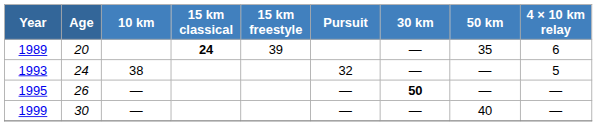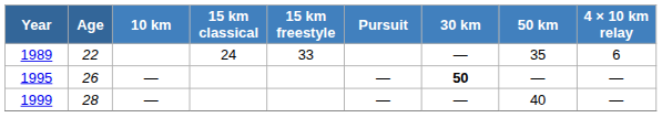1989 | Age: 20 -> 22
1989 | 15 km classical: bold -> normal
1989 | 15 km freestyle: 39 -> 33
- row: 1993 | 24 | 38 | 32 | — | — | 5
1999 | Age: 30 -> 28
